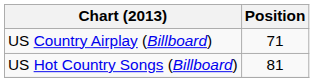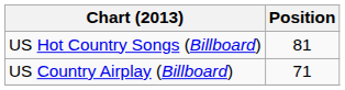rows swapped: US Country Airplay (Billboard) <-> US Hot Country Songs (Billboard)
